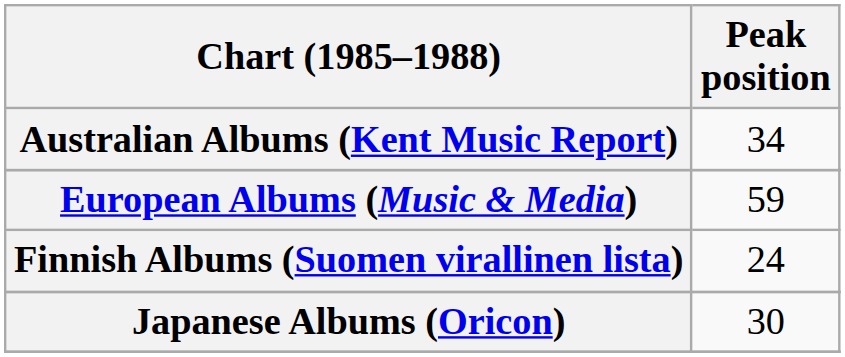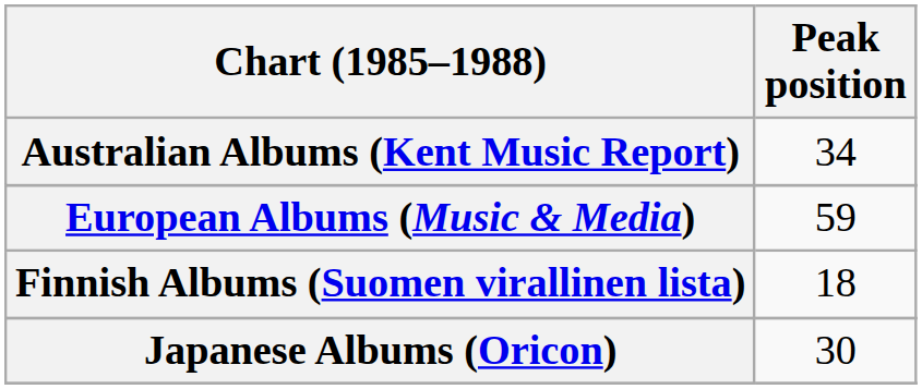Finnish Albums (Suomen virallinen lista) | Peak position: 24 -> 18
